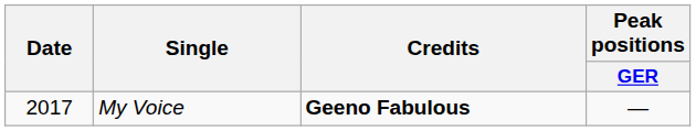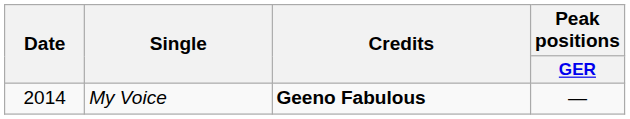My Voice | Date: 2017 -> 2014
